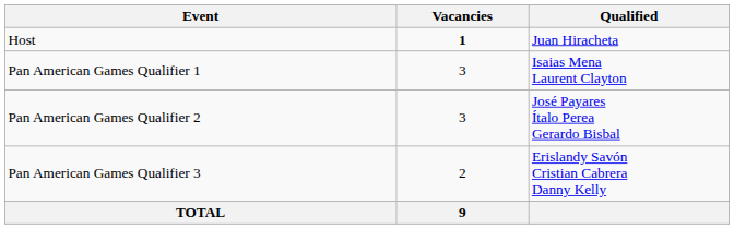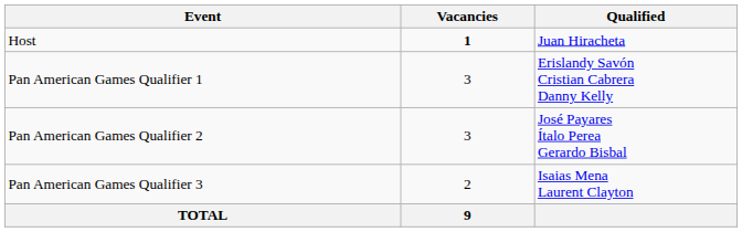Pan American Games Qualifier 1 | Qualified: Isaias Mena Laurent Clayton -> Erislandy Savón Cristian Cabrera Danny Kelly
Pan American Games Qualifier 3 | Qualified: Erislandy Savón Cristian Cabrera Danny Kelly -> Isaias Mena Laurent Clayton
